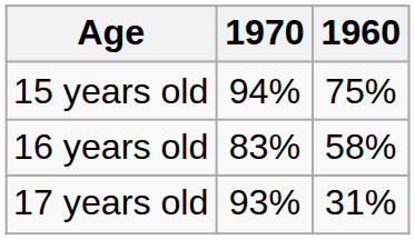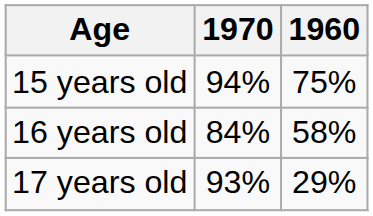16 years old | 1970: 83% -> 84%
17 years old | 1960: 31% -> 29%
